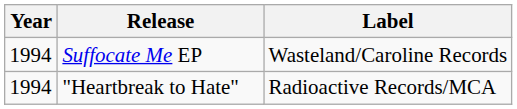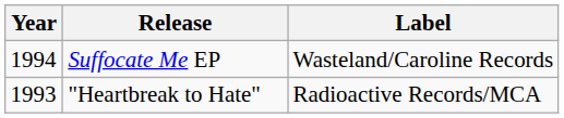"Heartbreak to Hate" | Year: 1994 -> 1993
